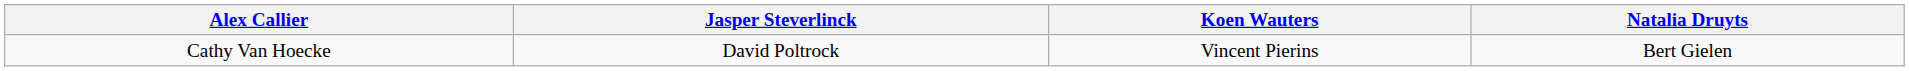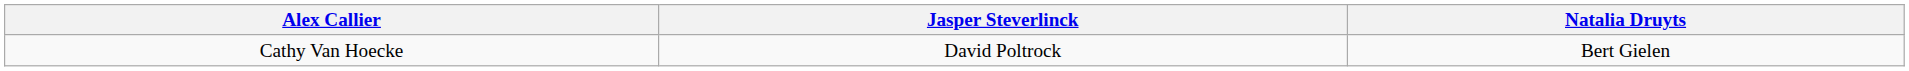- column: Koen Wauters | Vincent Pierins
